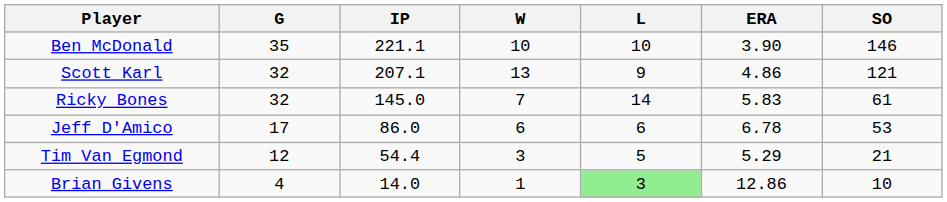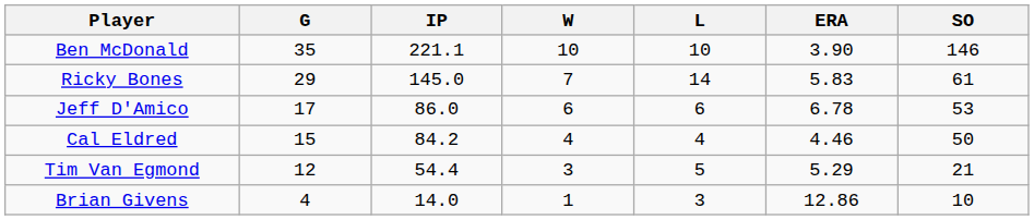- row: Scott Karl | 32 | 207.1 | 13 | 9 | 4.86 | 121
Ricky Bones | G: 32 -> 29
+ row: Cal Eldred | 15 | 84.2 | 4 | 4 | 4.46 | 50
Brian Givens | L: lightgreen background -> no background
